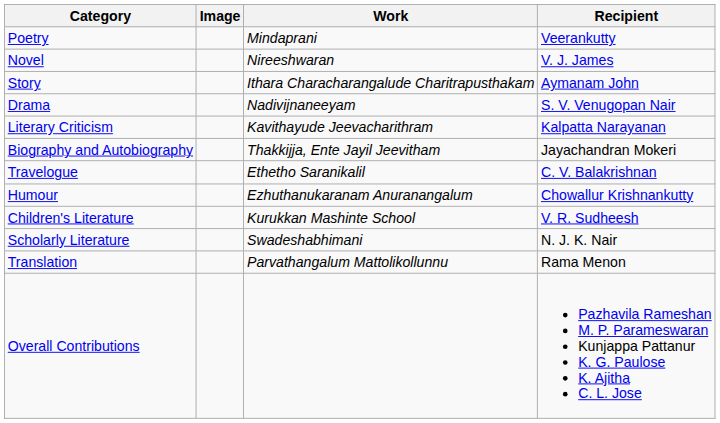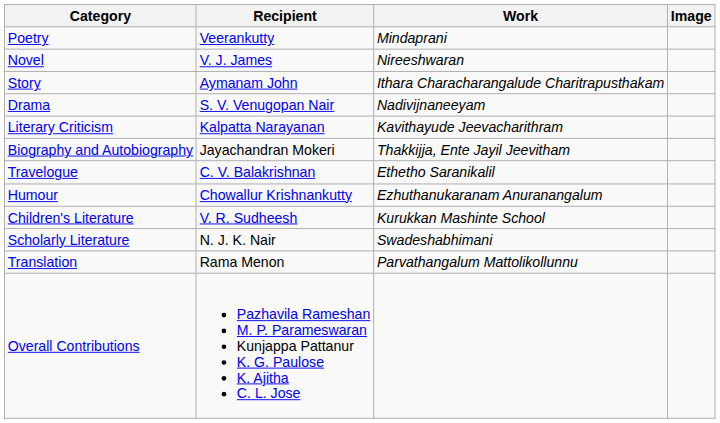columns swapped: Recipient <-> Image
